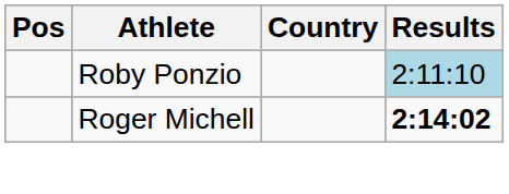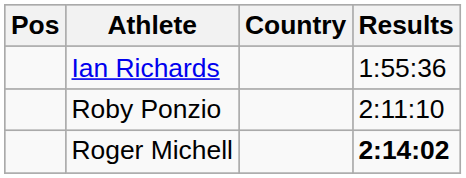+ row: Ian Richards | 1:55:36
Roby Ponzio | Results: lightblue background -> no background
